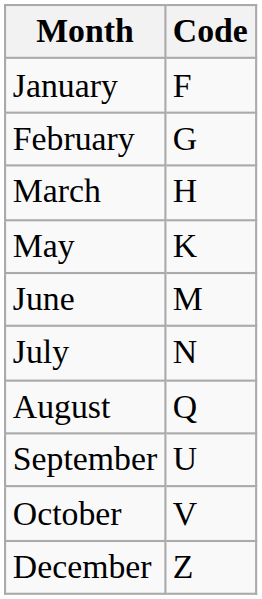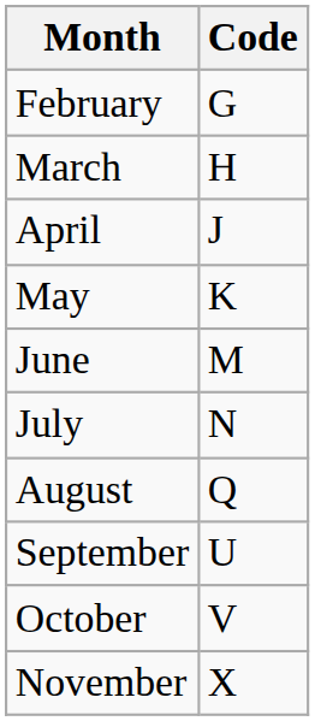- row: January | F
+ row: April | J
+ row: November | X
- row: December | Z
